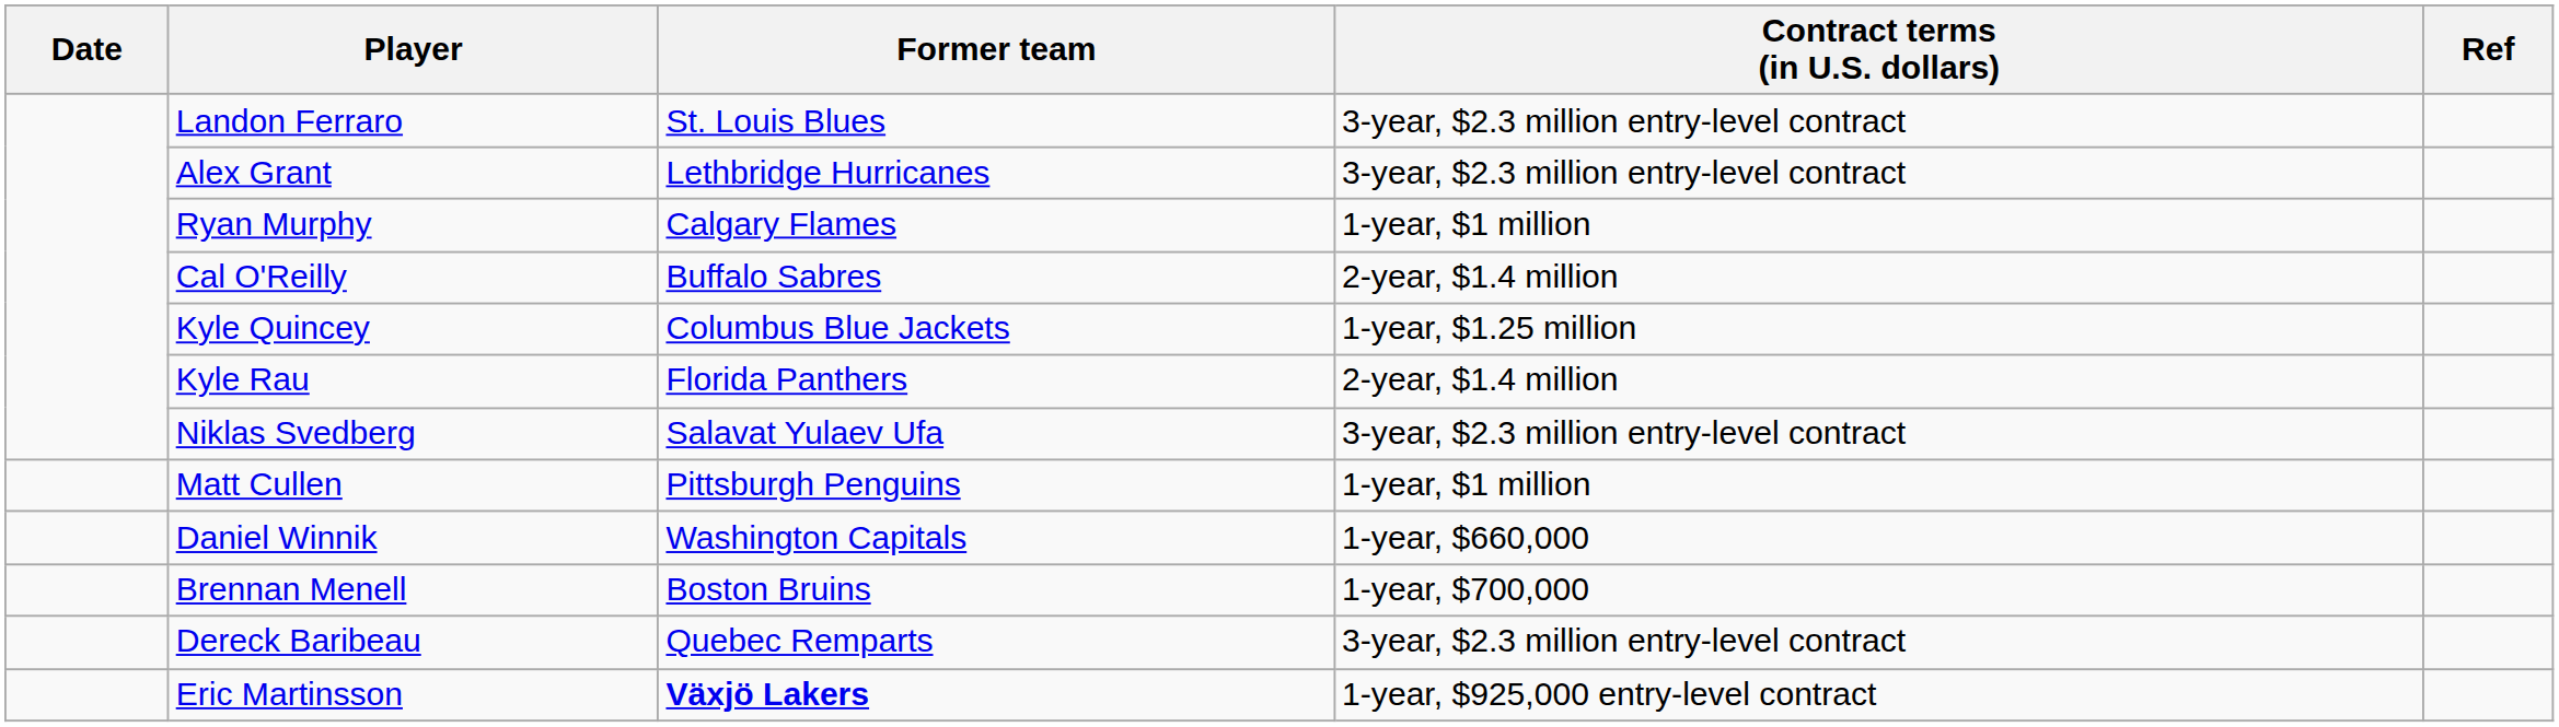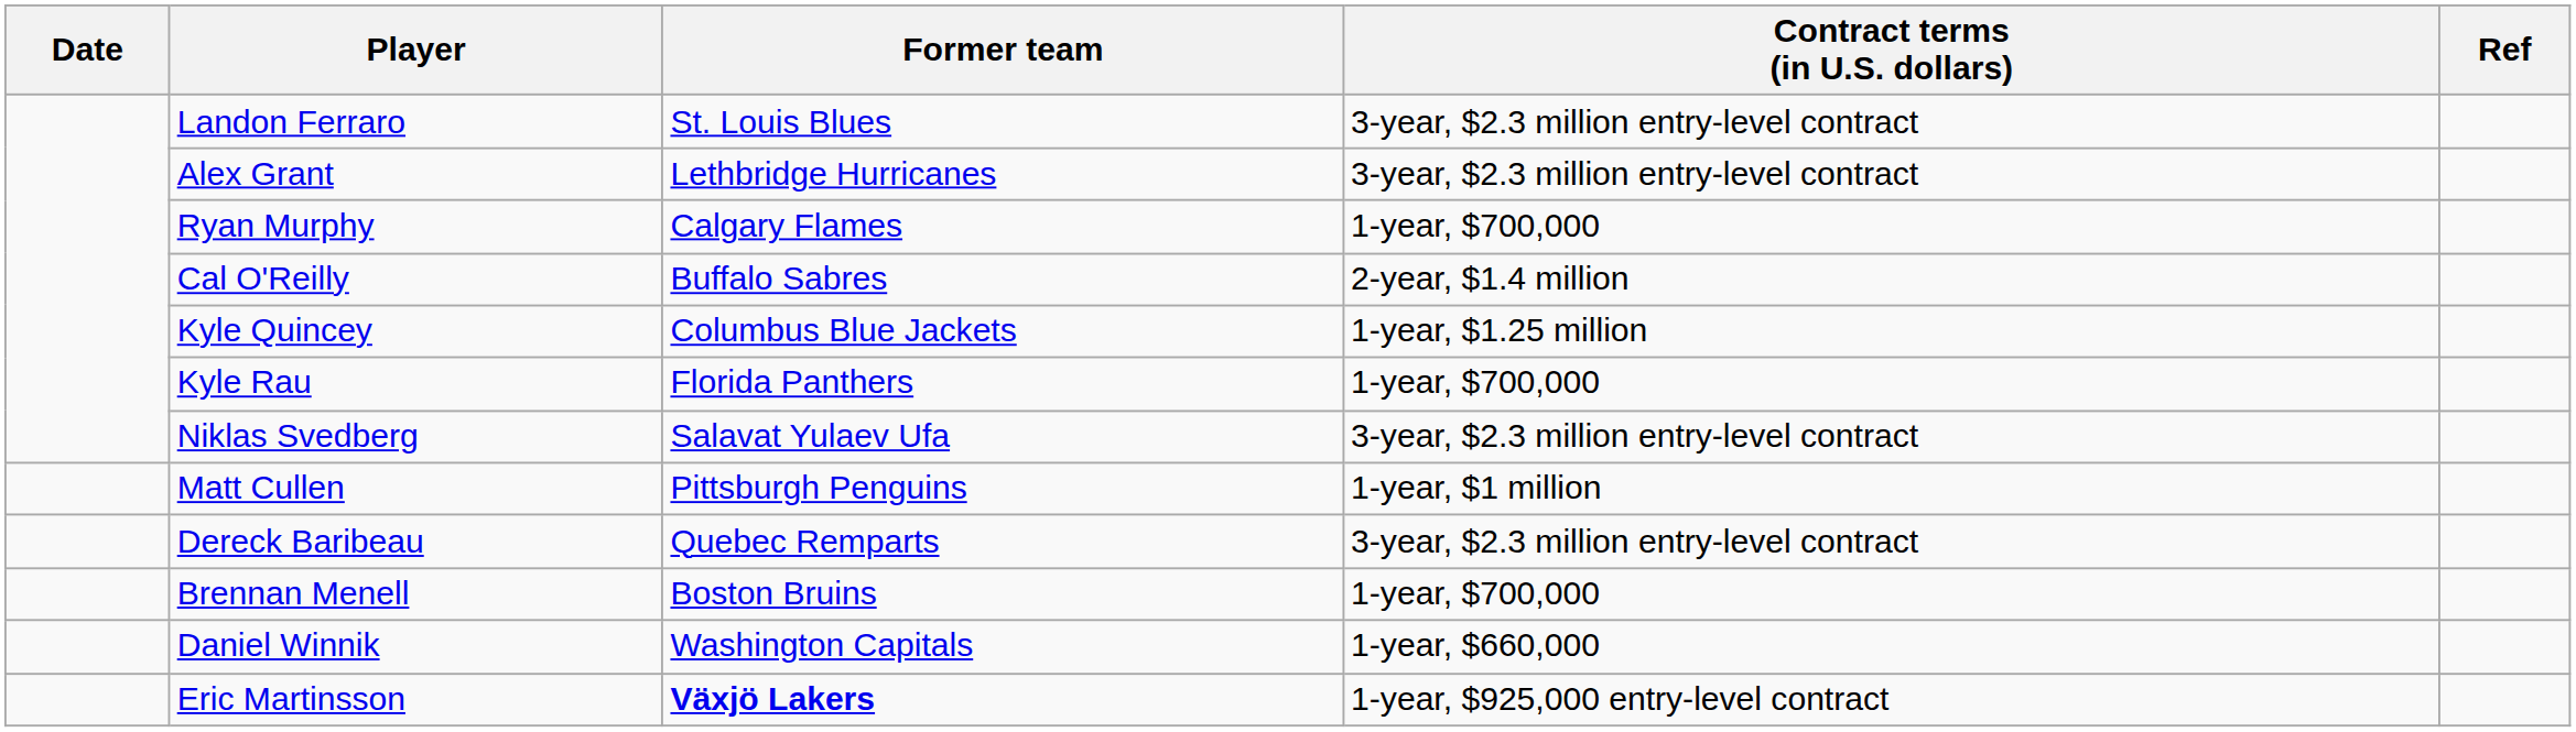Ryan Murphy | Contract terms (in U.S. dollars): 1-year, $1 million -> 1-year, $700,000
Kyle Rau | Contract terms (in U.S. dollars): 2-year, $1.4 million -> 1-year, $700,000
rows swapped: Dereck Baribeau <-> Daniel Winnik
